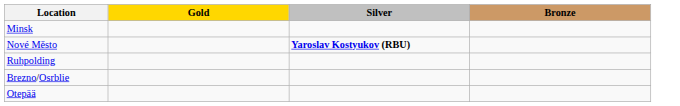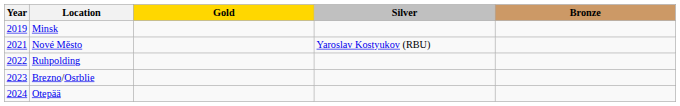+ column: Year | 2019 | 2021 | 2022 | 2023 | 2024
Nové Město | Silver: bold -> normal
